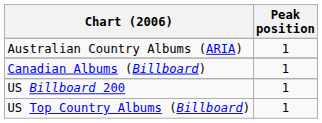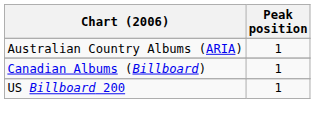- row: US Top Country Albums (Billboard) | 1
